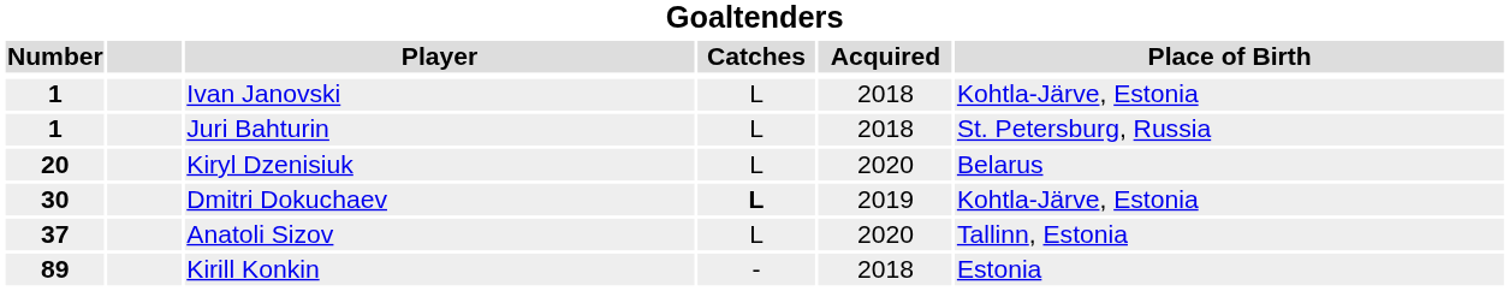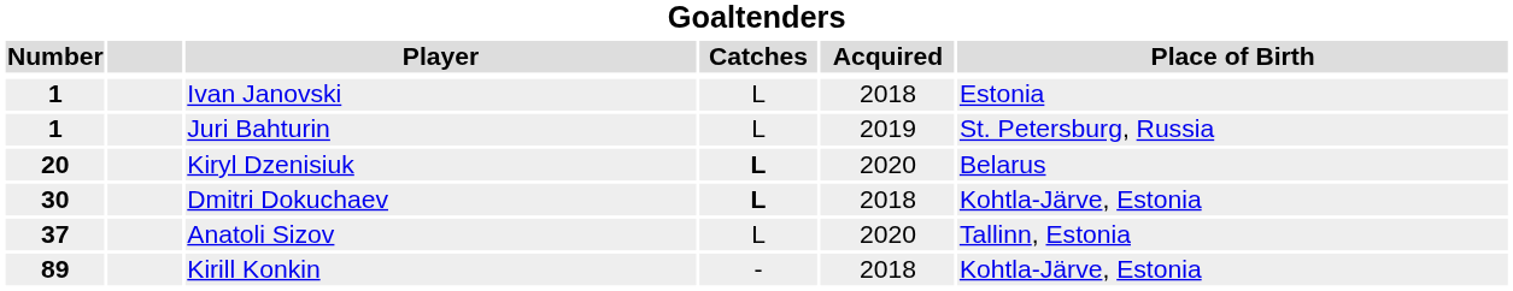Ivan Janovski | Place of Birth: Kohtla-Järve, Estonia -> Estonia
Juri Bahturin | Acquired: 2018 -> 2019
Kiryl Dzenisiuk | Catches: normal -> bold
Dmitri Dokuchaev | Acquired: 2019 -> 2018
Kirill Konkin | Place of Birth: Estonia -> Kohtla-Järve, Estonia
